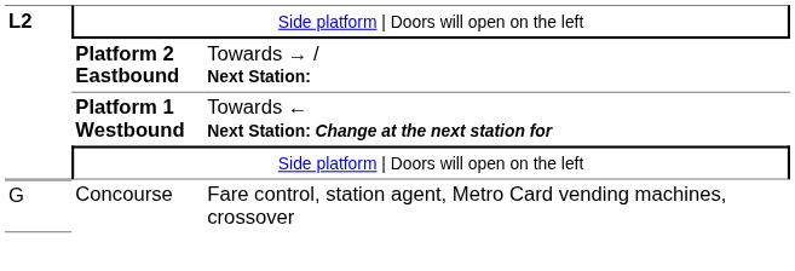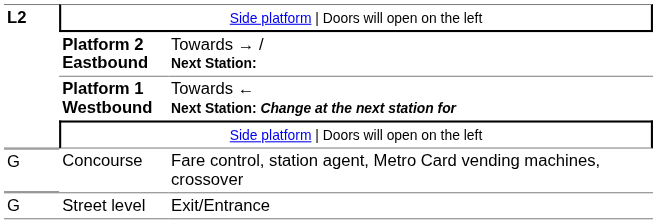+ row: G | Street level | Exit/Entrance
